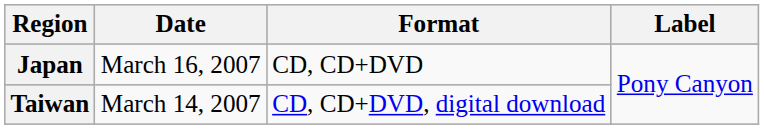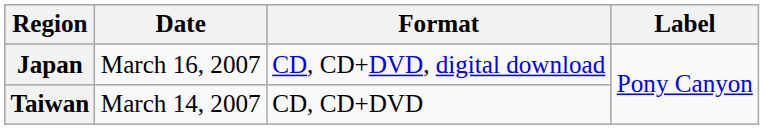Japan | Format: CD, CD+DVD -> CD, CD+DVD, digital download
Taiwan | Format: CD, CD+DVD, digital download -> CD, CD+DVD
